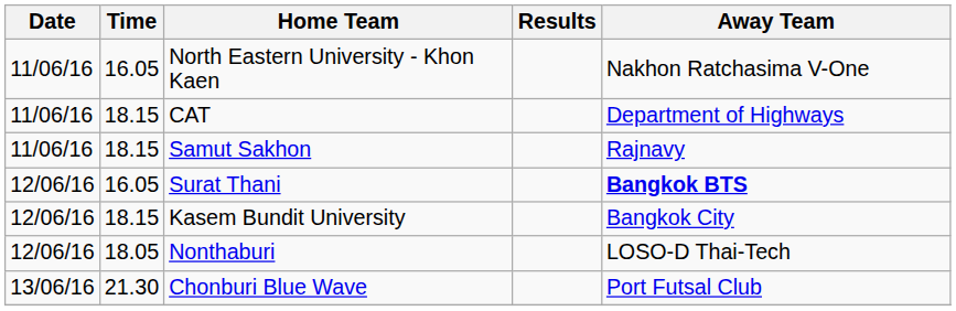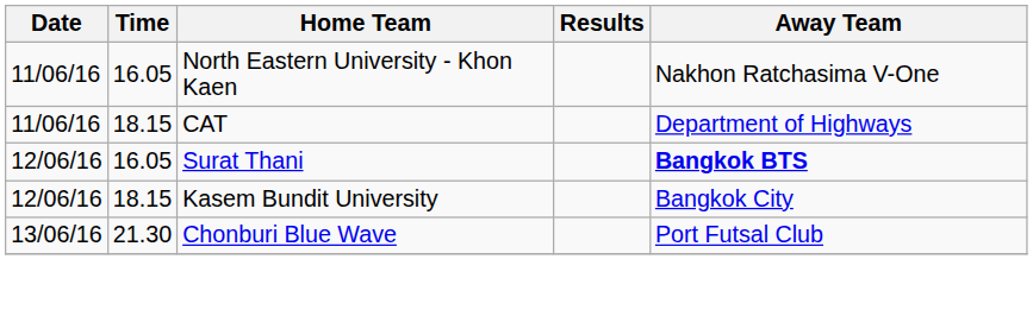- row: 11/06/16 | 18.15 | Samut Sakhon | Rajnavy
- row: 12/06/16 | 18.05 | Nonthaburi | LOSO-D Thai-Tech
